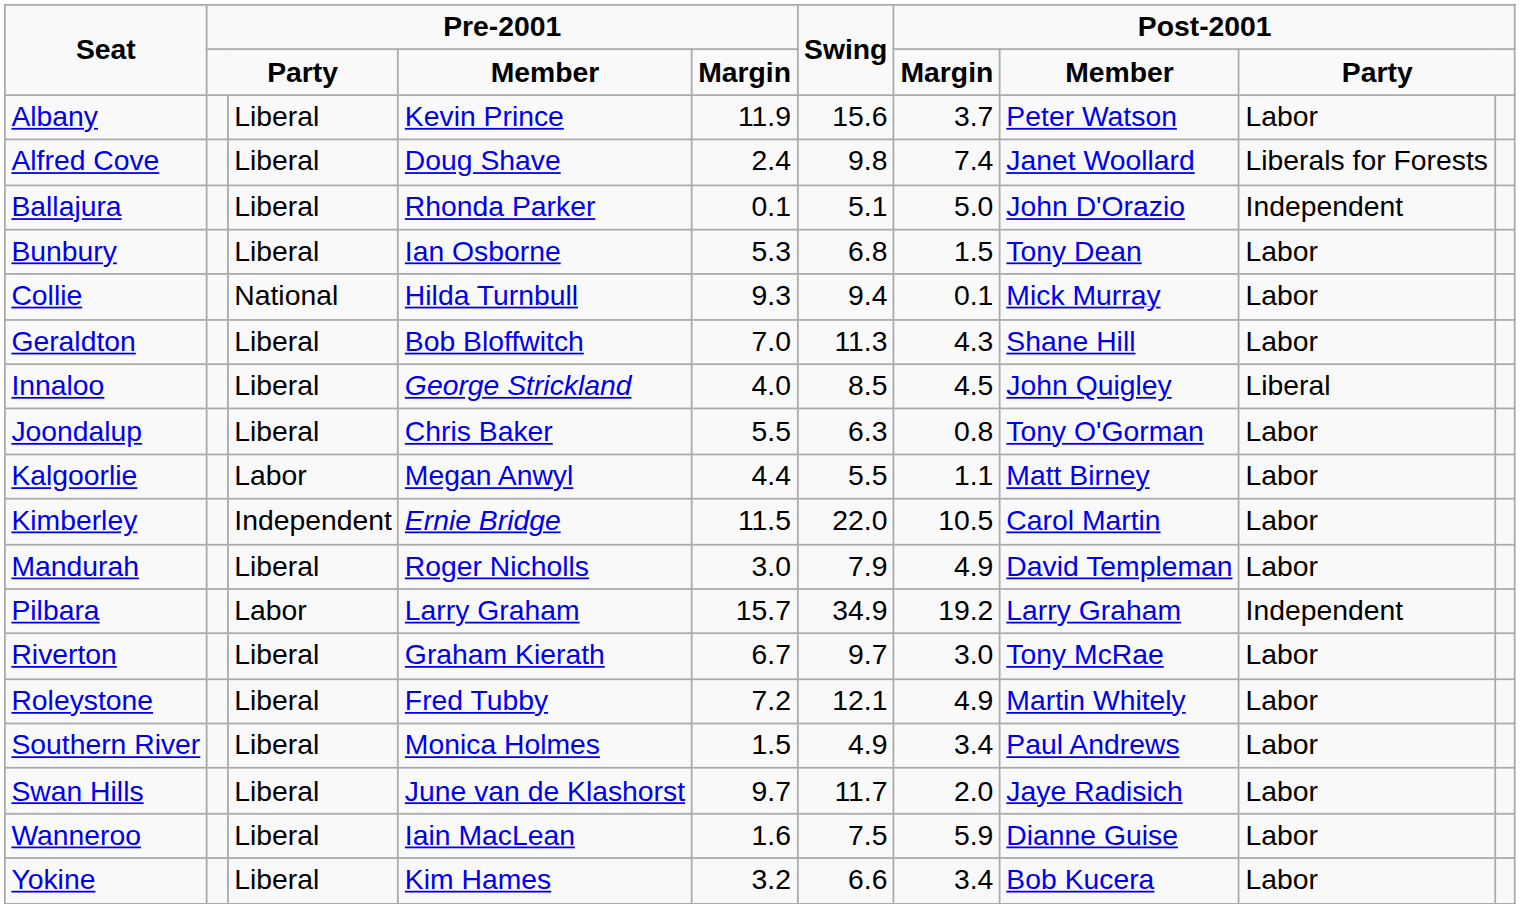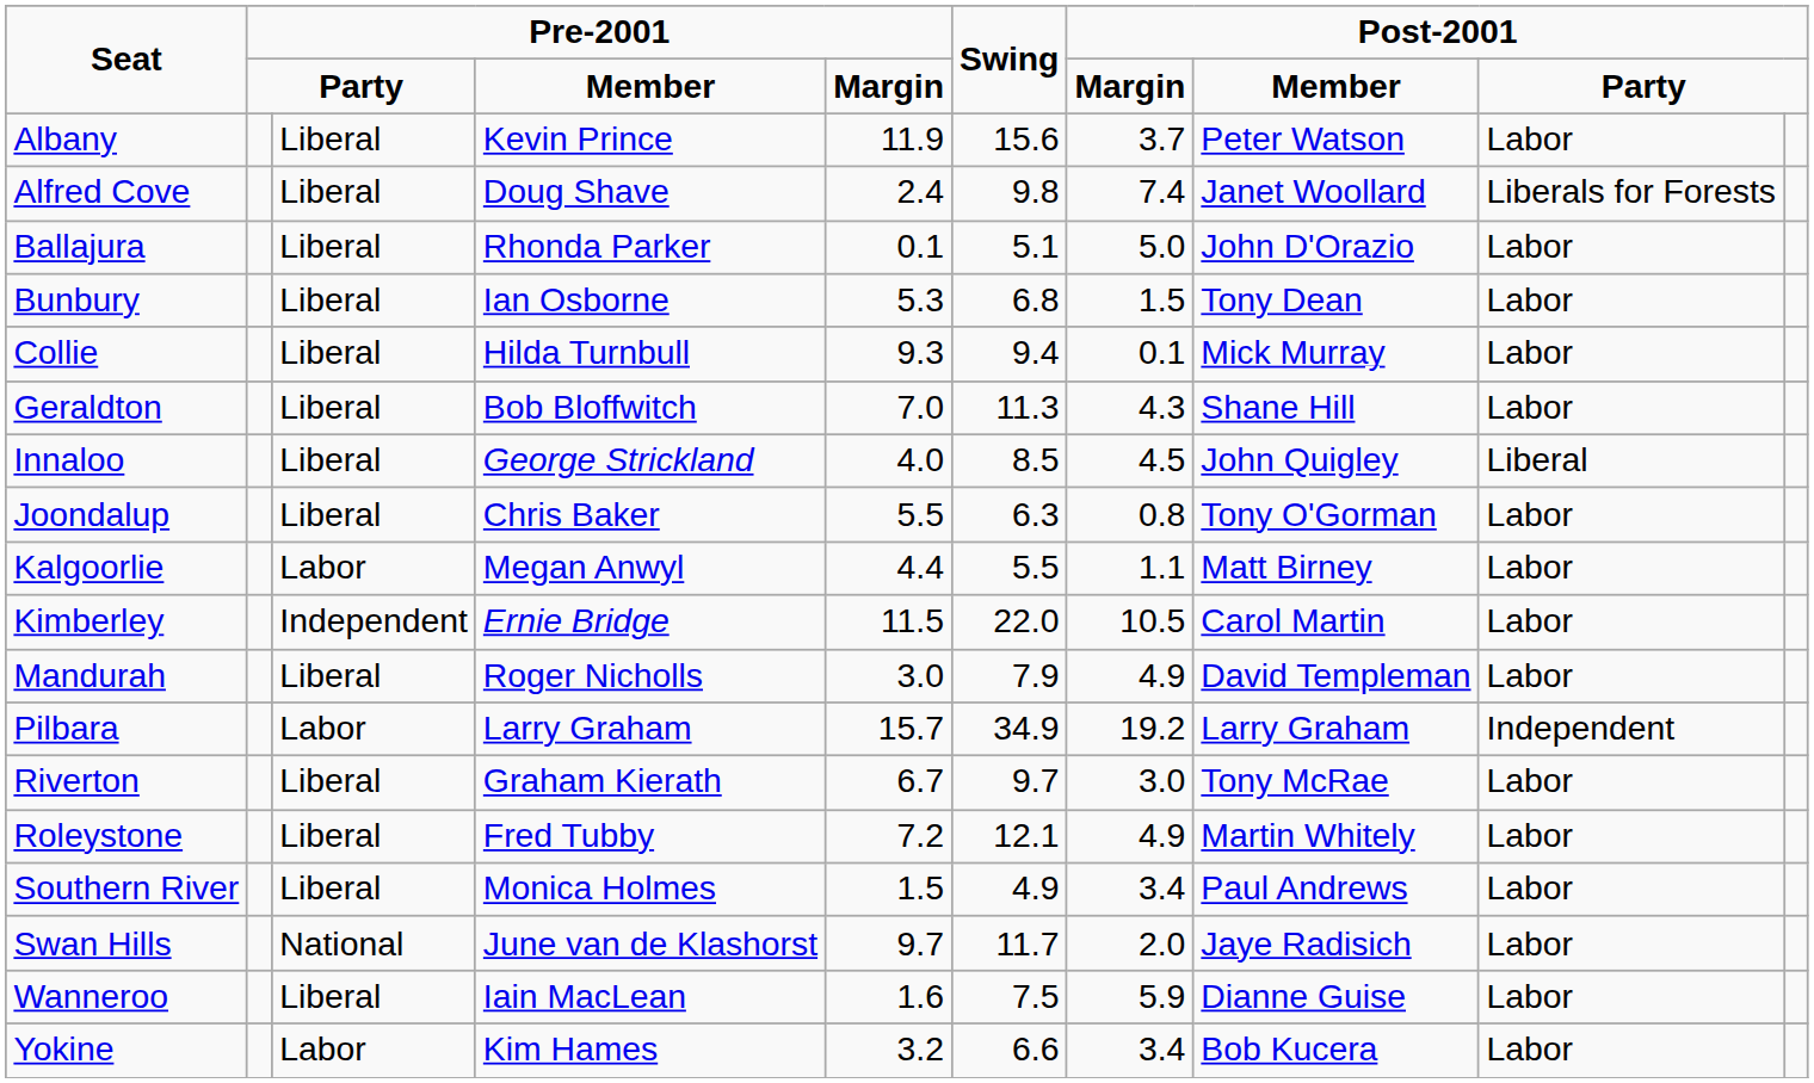Ballajura | column 9: Independent -> Labor
Collie | column 3: National -> Liberal
Swan Hills | column 3: Liberal -> National
Yokine | column 3: Liberal -> Labor
